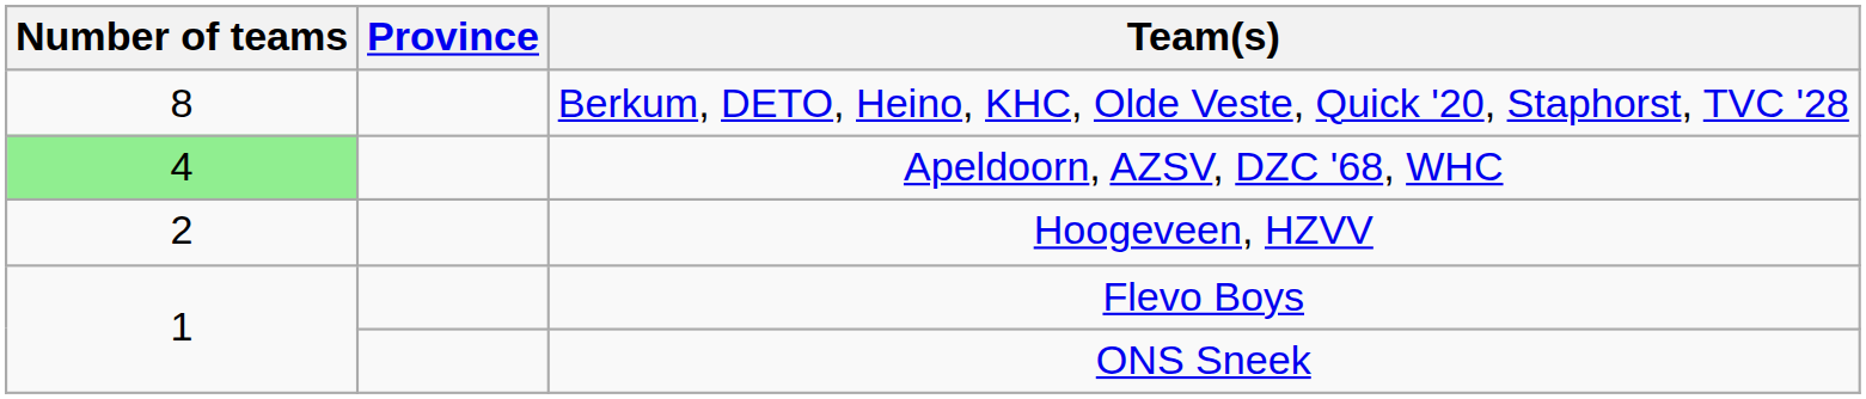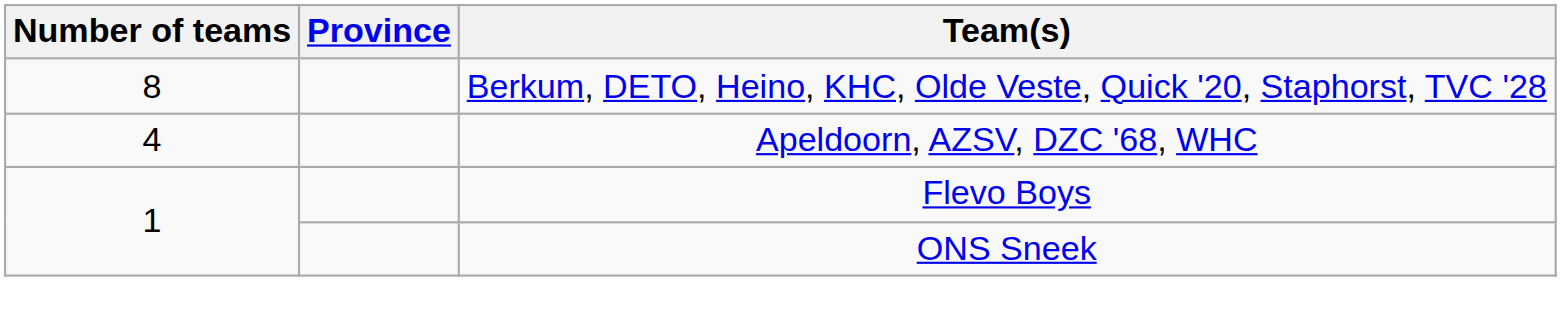Apeldoorn, AZSV, DZC '68, WHC | Number of teams: lightgreen background -> no background
- row: 2 | Hoogeveen, HZVV
